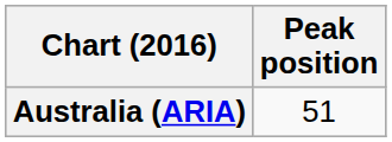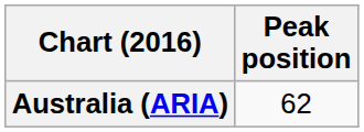Australia (ARIA) | Peak position: 51 -> 62
